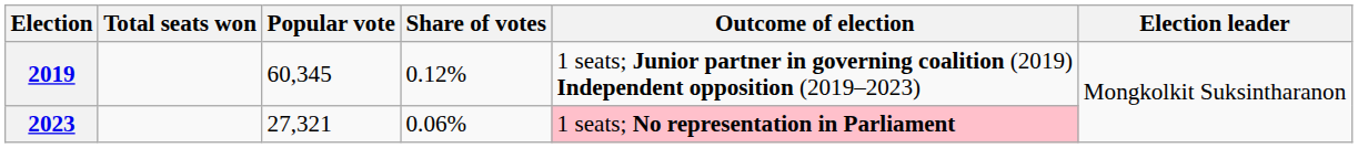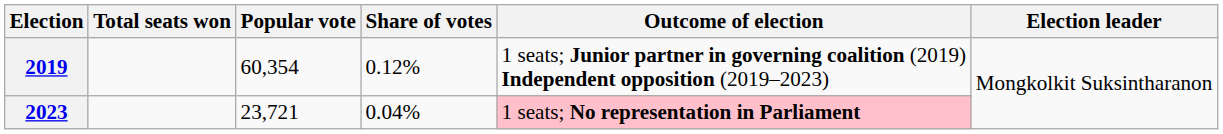2019 | Popular vote: 60,345 -> 60,354
2023 | Popular vote: 27,321 -> 23,721
2023 | Share of votes: 0.06% -> 0.04%
